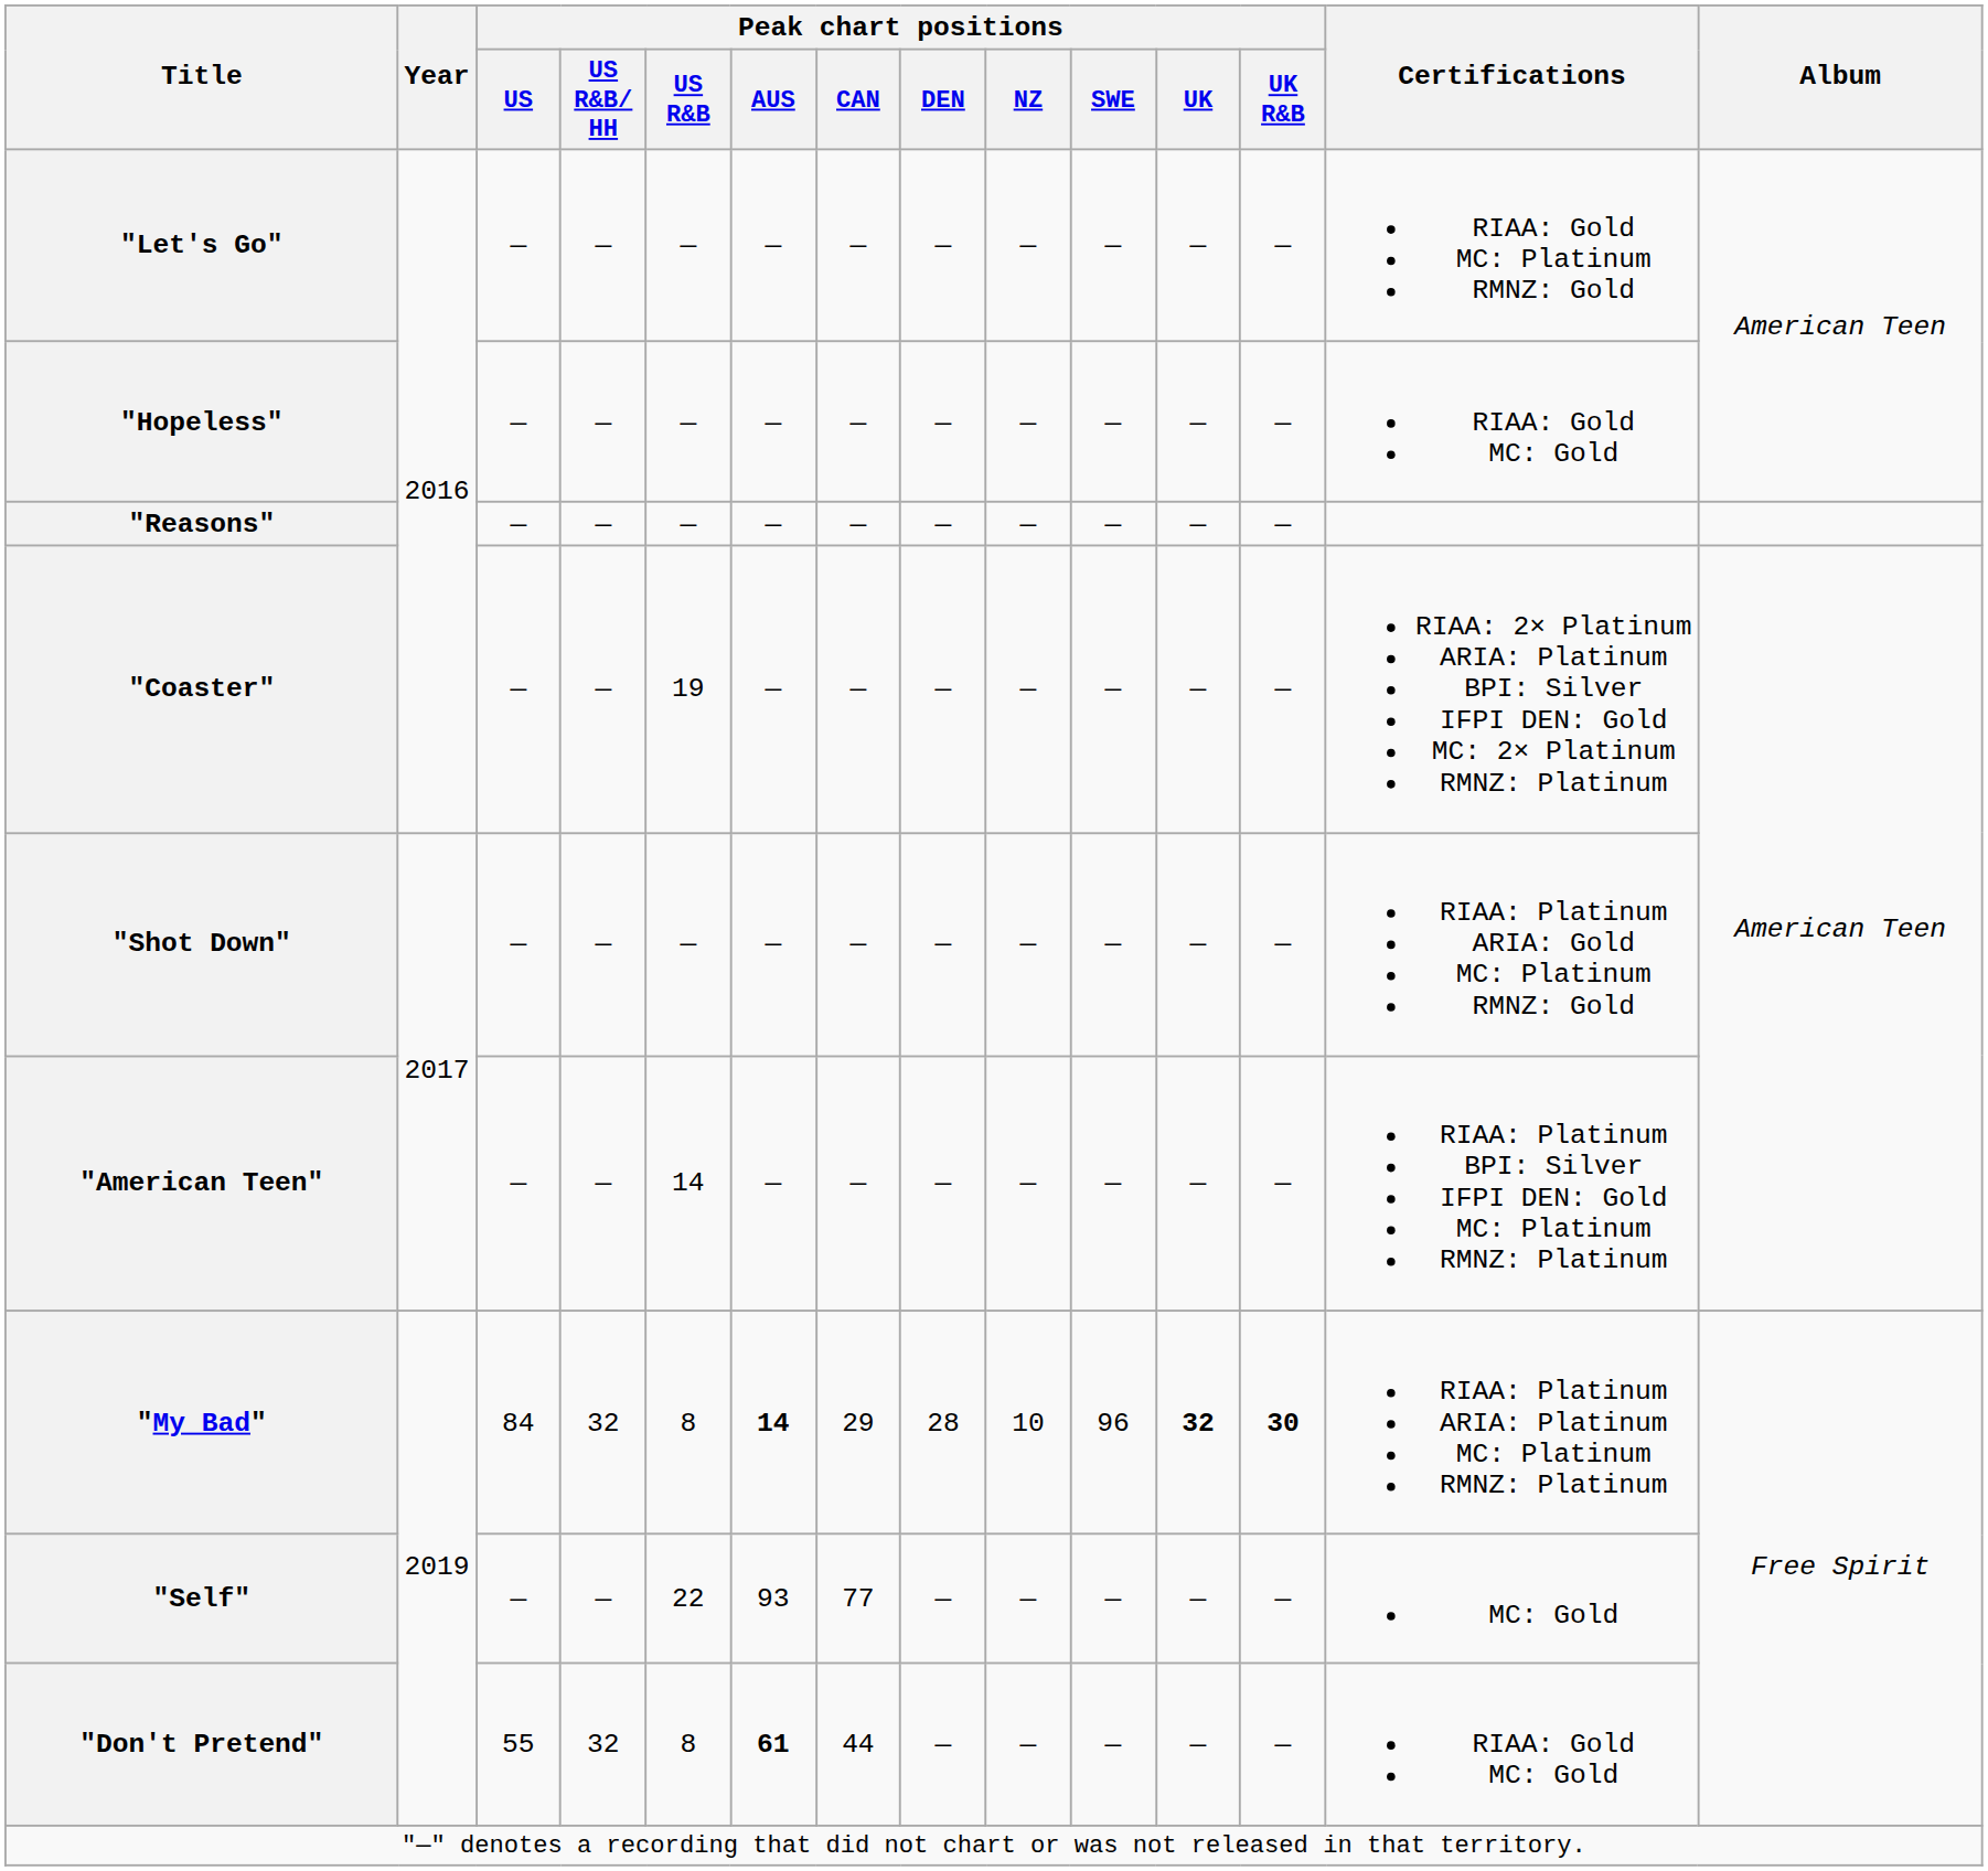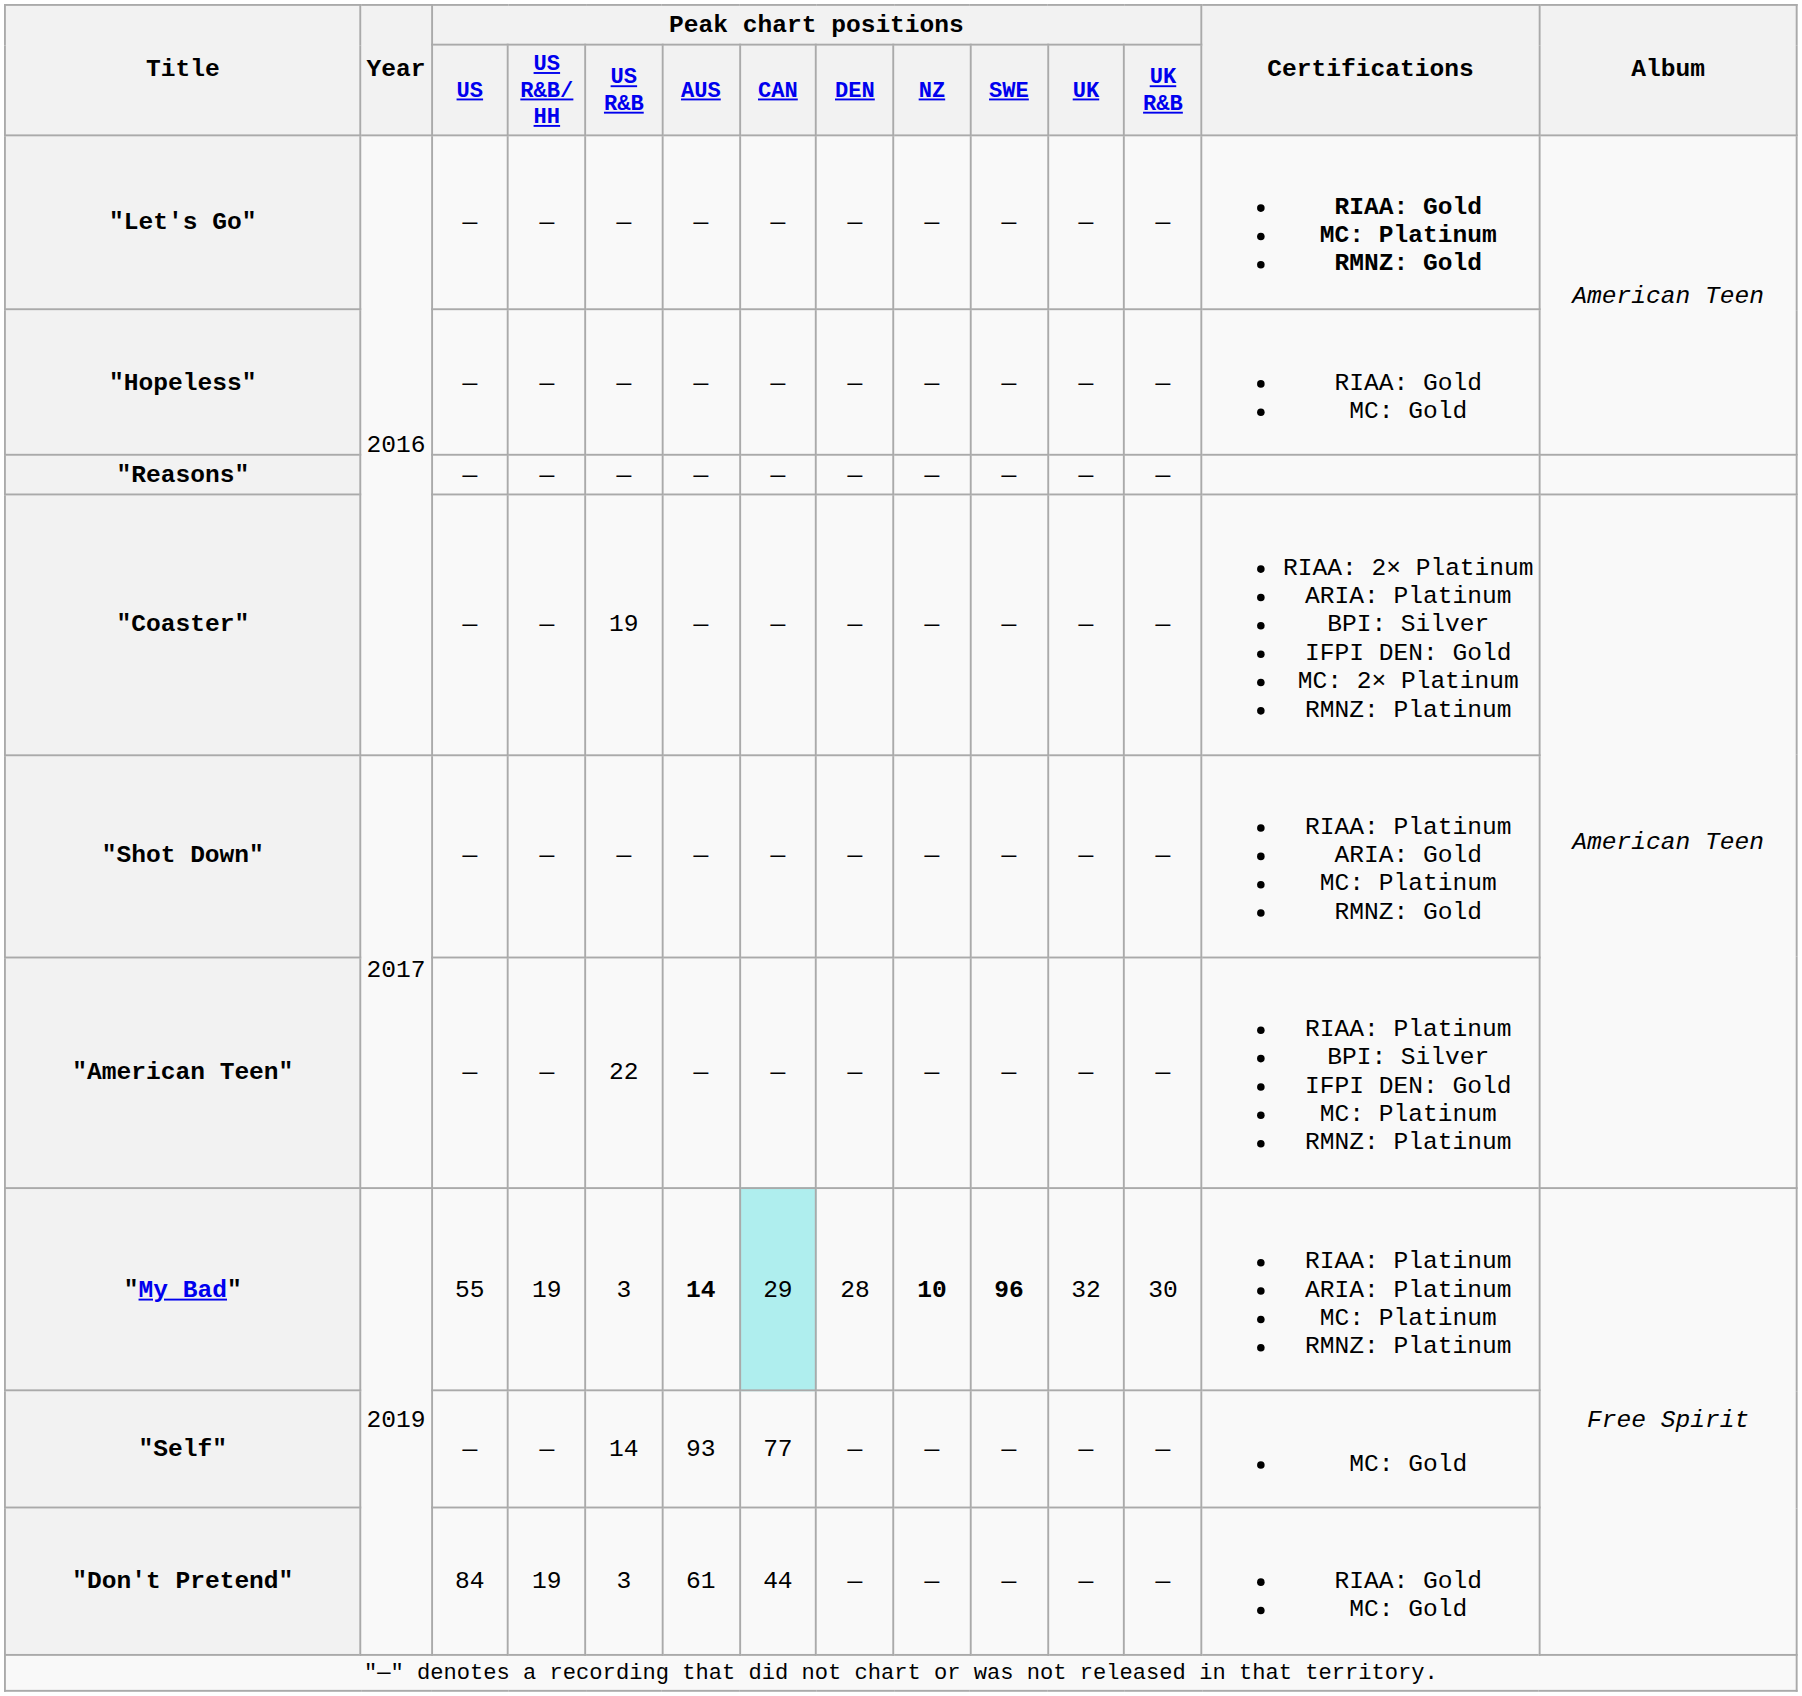"Let's Go" | Certifications: normal -> bold
"American Teen" | Peak chart positions / US R&B: 14 -> 22
"My Bad" | Peak chart positions / US: 84 -> 55
"My Bad" | Peak chart positions / US R&B/ HH: 32 -> 19
"My Bad" | Peak chart positions / US R&B: 8 -> 3
"My Bad" | Peak chart positions / CAN: no background -> paleturquoise background
"My Bad" | Peak chart positions / NZ: normal -> bold
"My Bad" | Peak chart positions / SWE: normal -> bold
"My Bad" | Peak chart positions / UK: bold -> normal
"My Bad" | Peak chart positions / UK R&B: bold -> normal
"Self" | Peak chart positions / US R&B: 22 -> 14
"Don't Pretend" | Peak chart positions / US: 55 -> 84
"Don't Pretend" | Peak chart positions / US R&B/ HH: 32 -> 19
"Don't Pretend" | Peak chart positions / US R&B: 8 -> 3
"Don't Pretend" | Peak chart positions / AUS: bold -> normal
